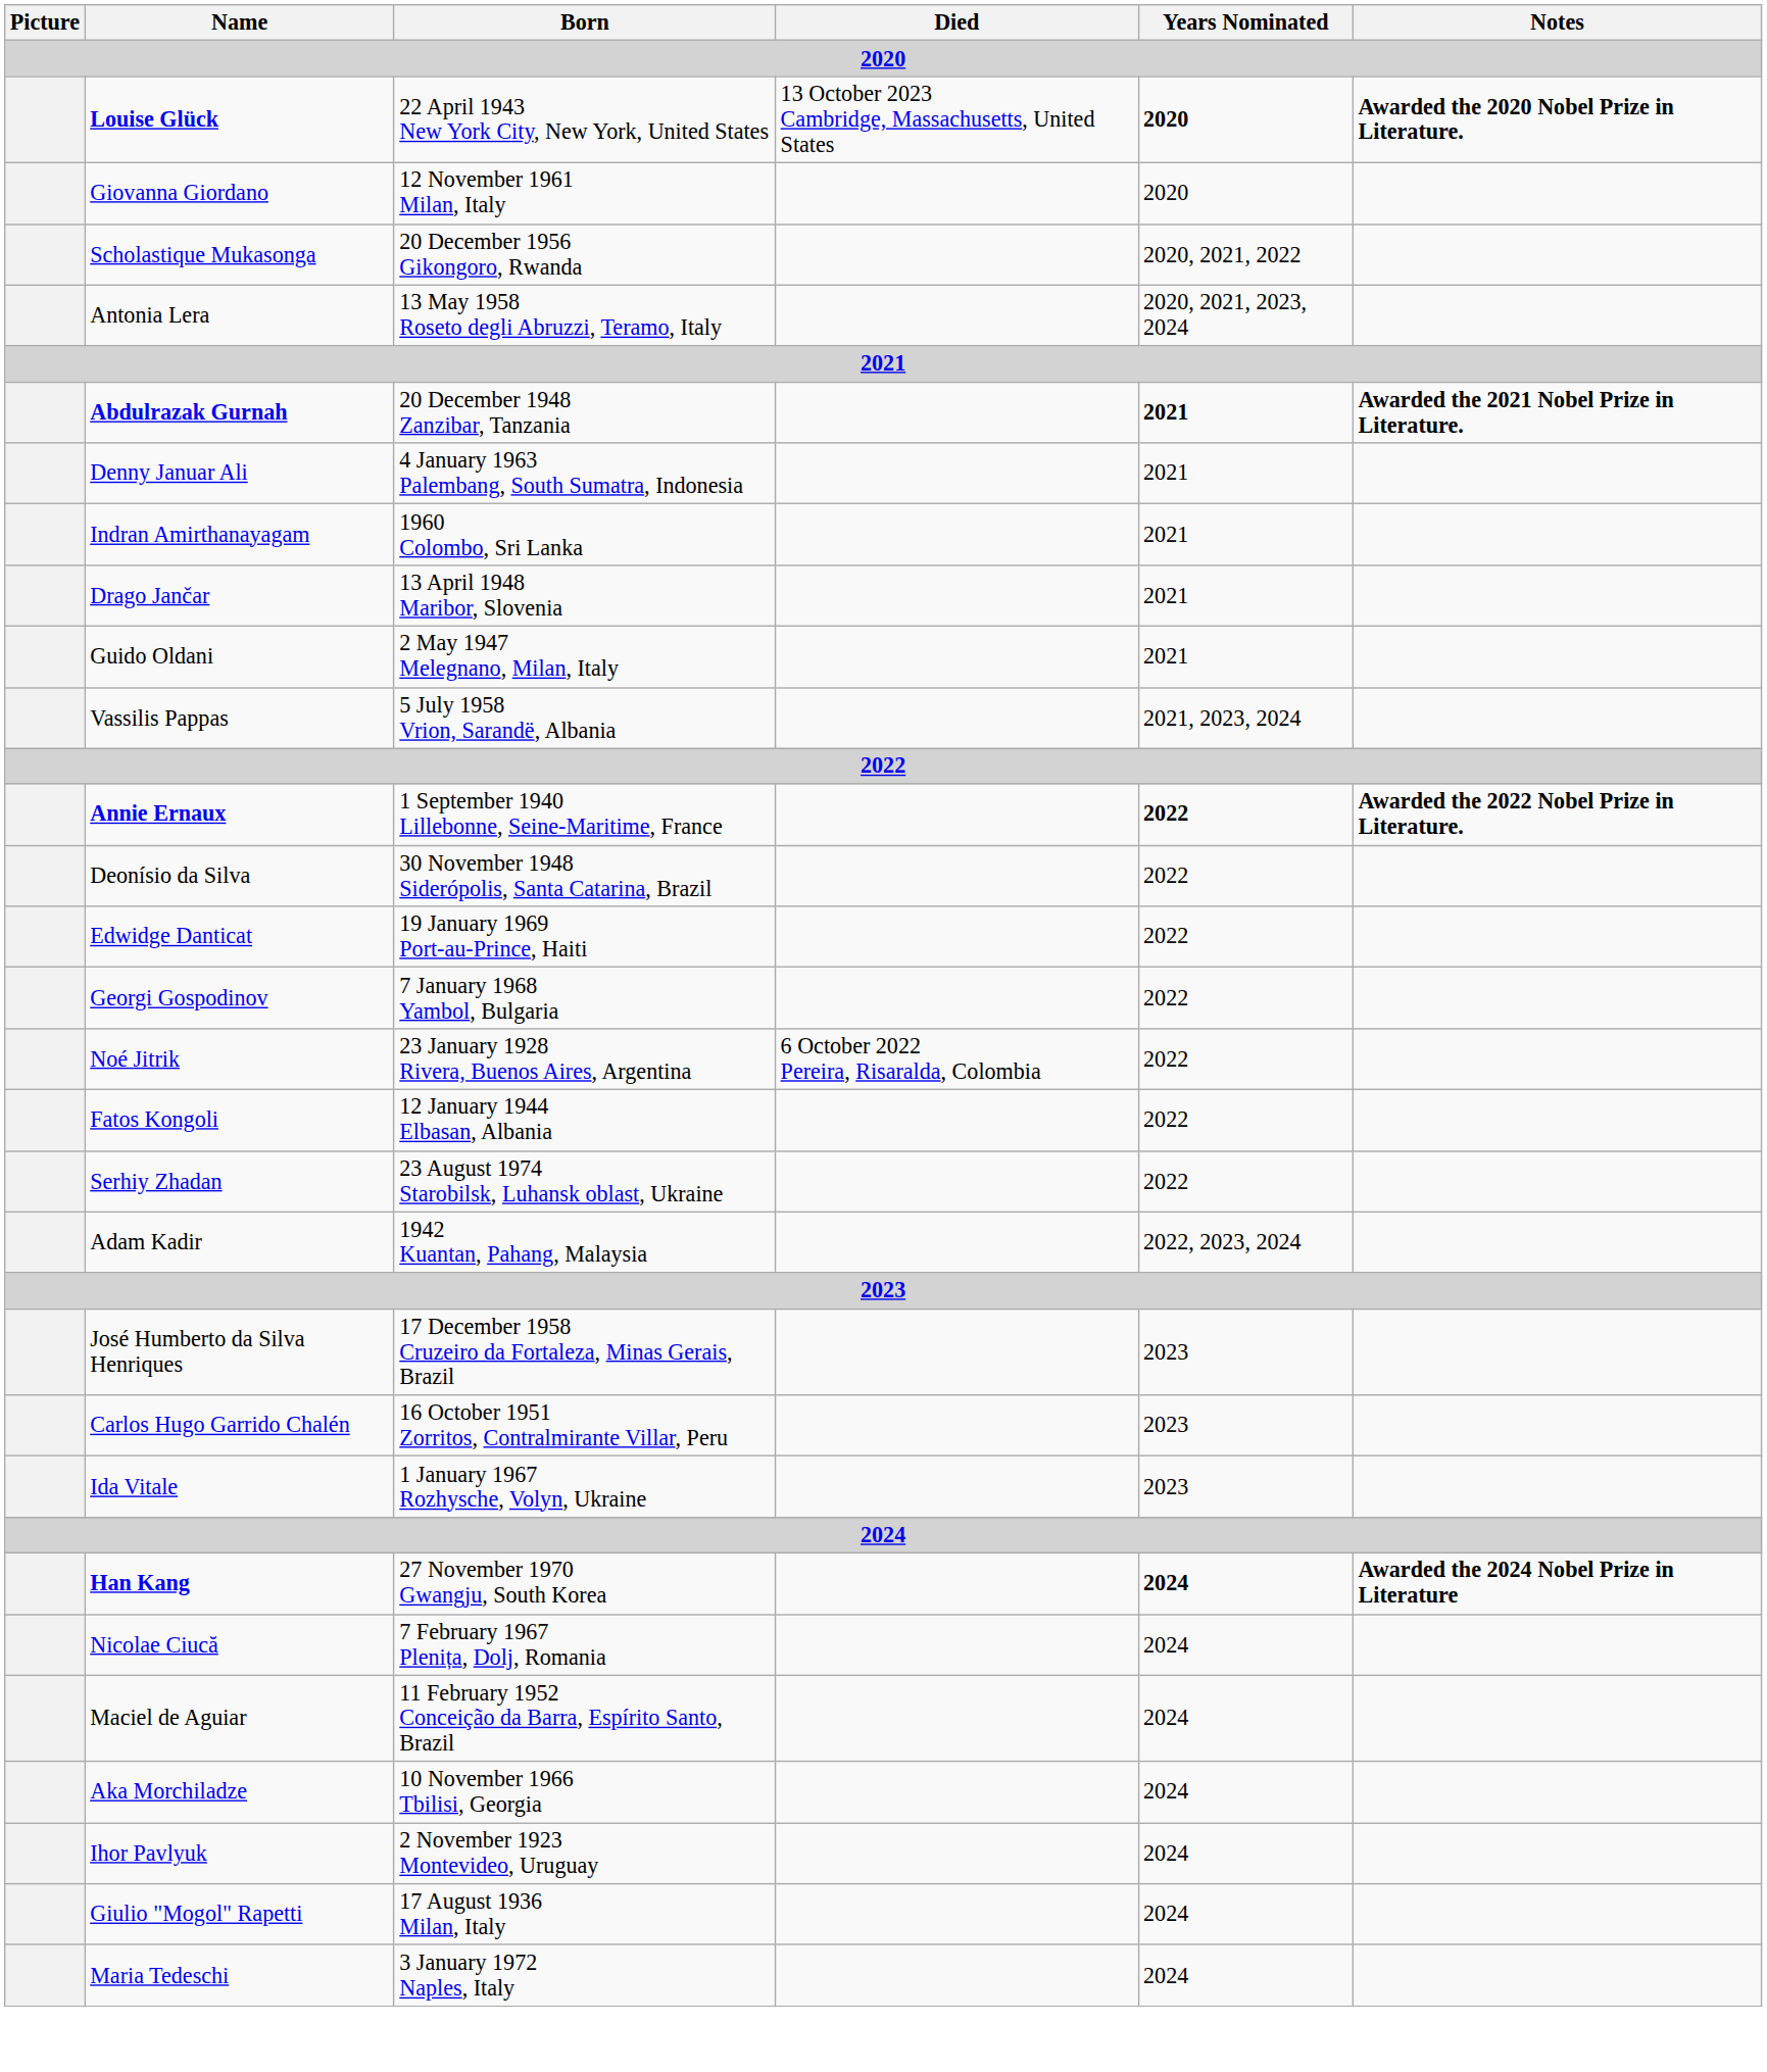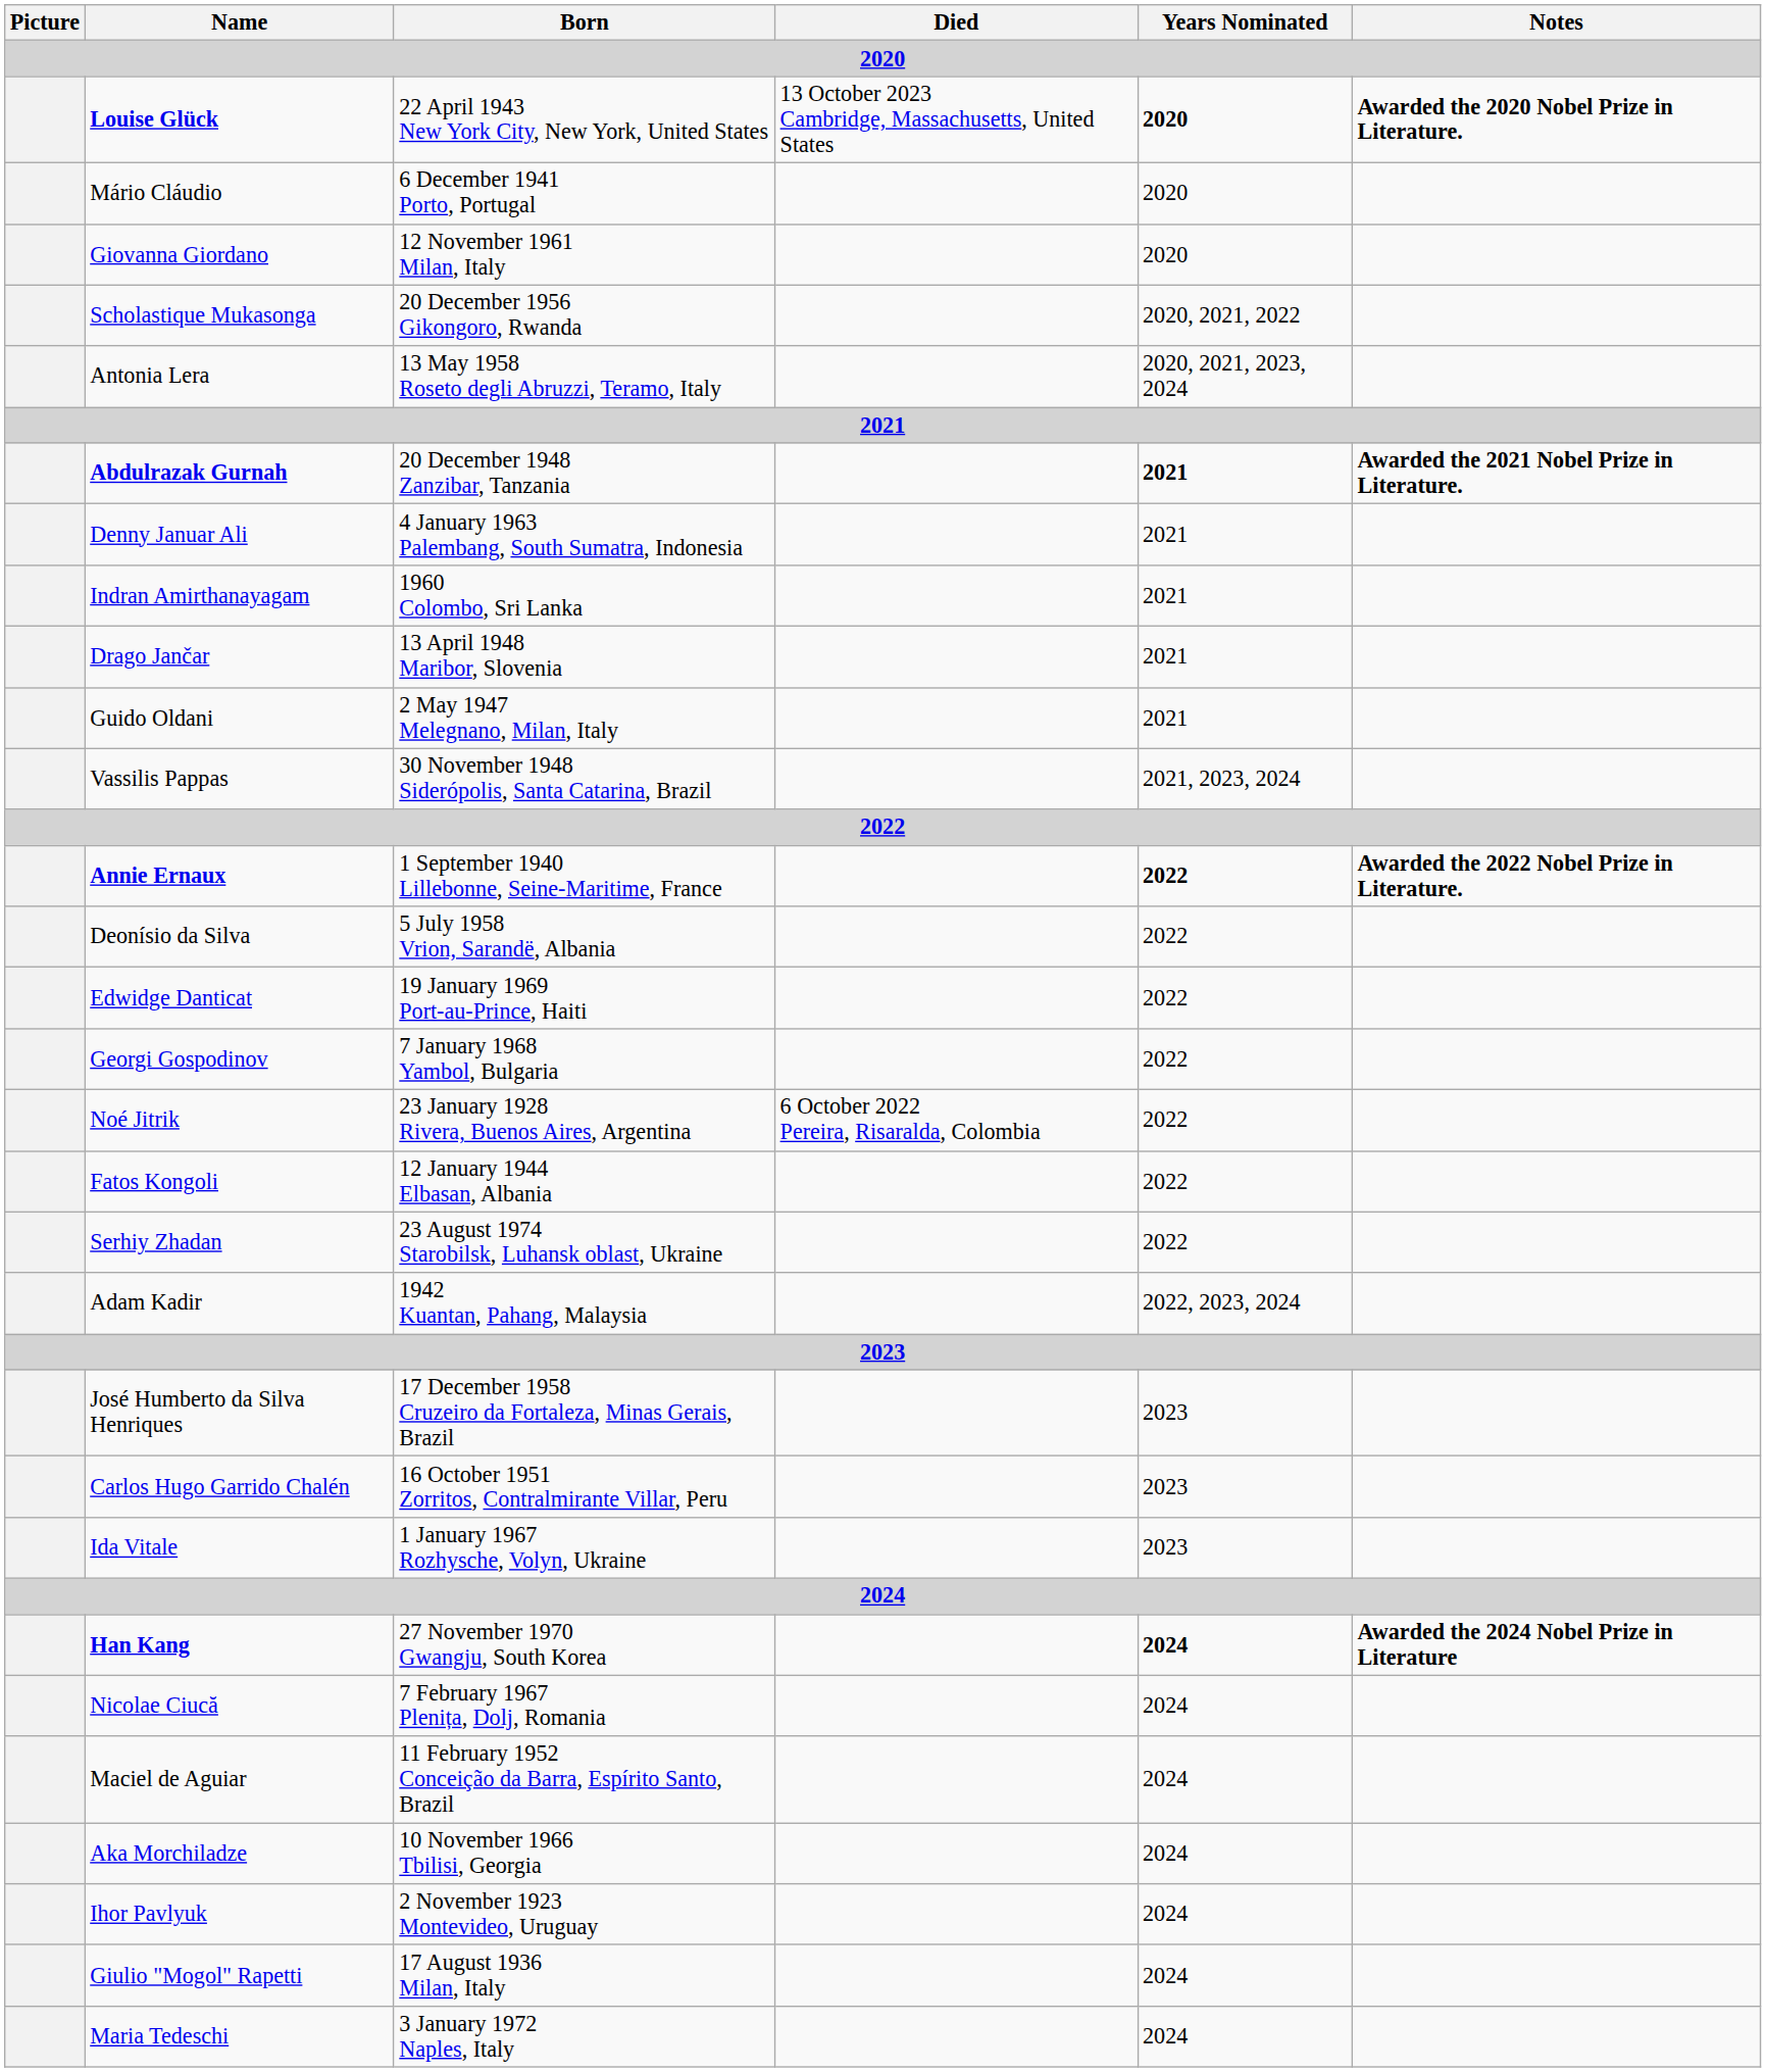+ row: Mário Cláudio | 6 December 1941 Porto, Portugal | 2020
Vassilis Pappas | Born: 5 July 1958 Vrion, Sarandë, Albania -> 30 November 1948 Siderópolis, Santa Catarina, Brazil
Deonísio da Silva | Born: 30 November 1948 Siderópolis, Santa Catarina, Brazil -> 5 July 1958 Vrion, Sarandë, Albania
